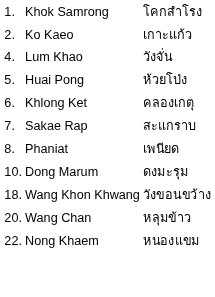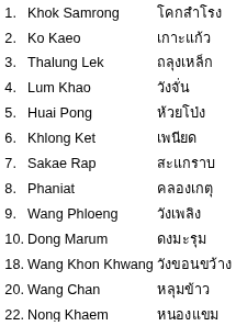+ row: 3. | Thalung Lek | ถลุงเหล็ก
Khlong Ket | column 3: คลองเกตุ -> เพนียด
Phaniat | column 3: เพนียด -> คลองเกตุ
+ row: 9. | Wang Phloeng | วังเพลิง
